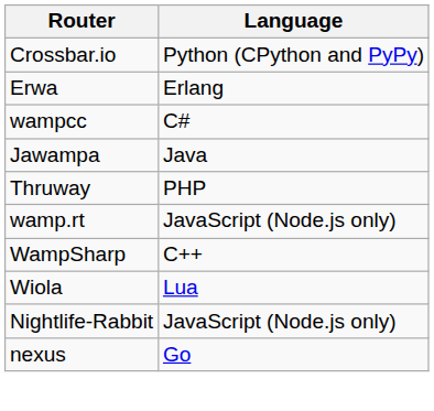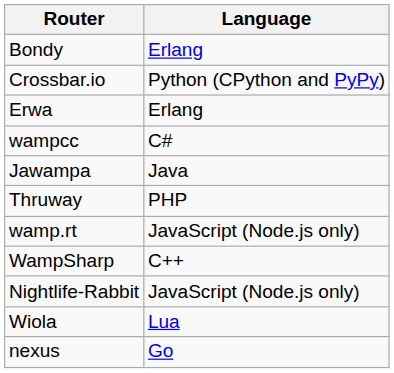+ row: Bondy | Erlang
rows swapped: Wiola <-> Nightlife-Rabbit
